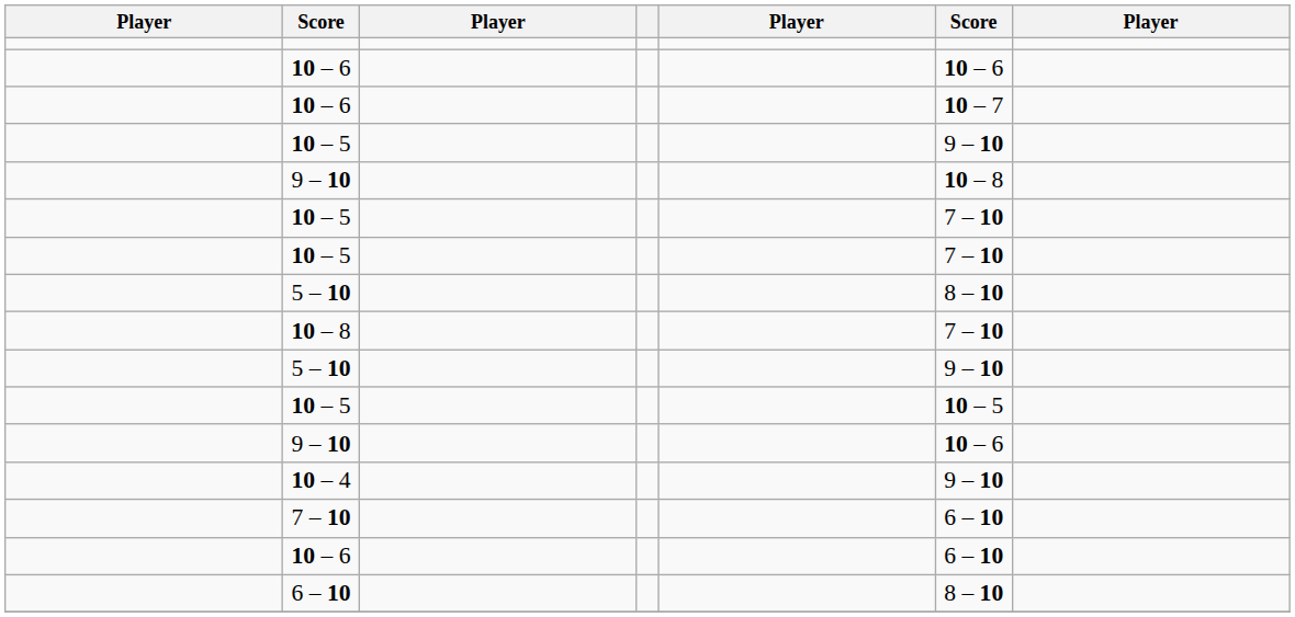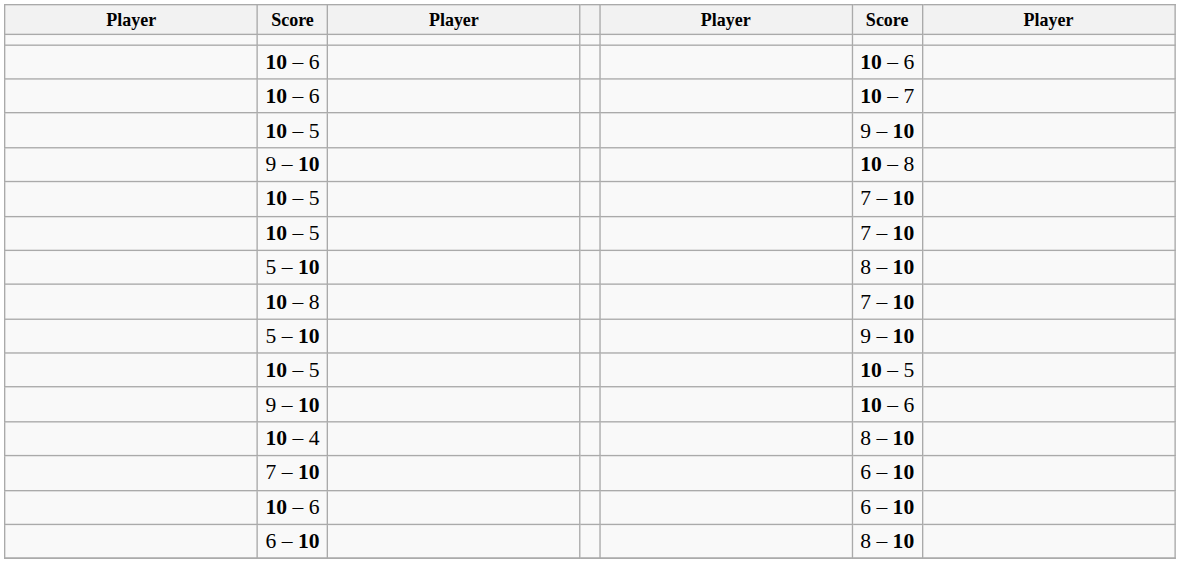10 – 4 | column 6: 9 – 10 -> 8 – 10
